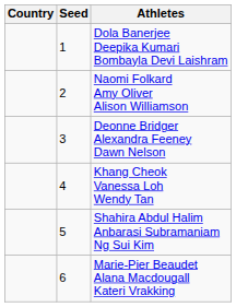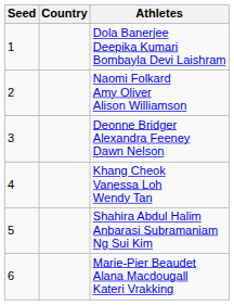columns swapped: Seed <-> Country
